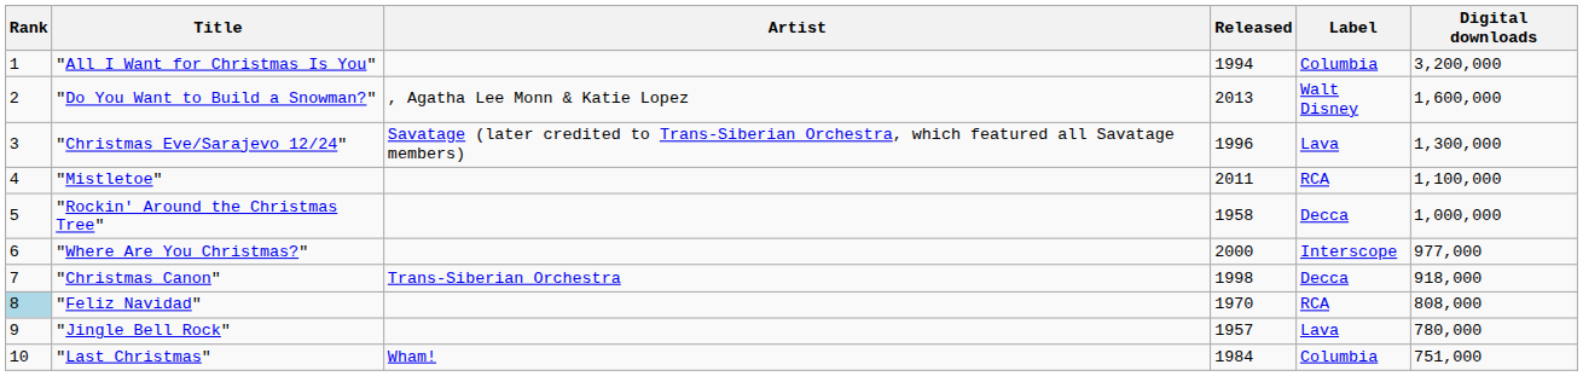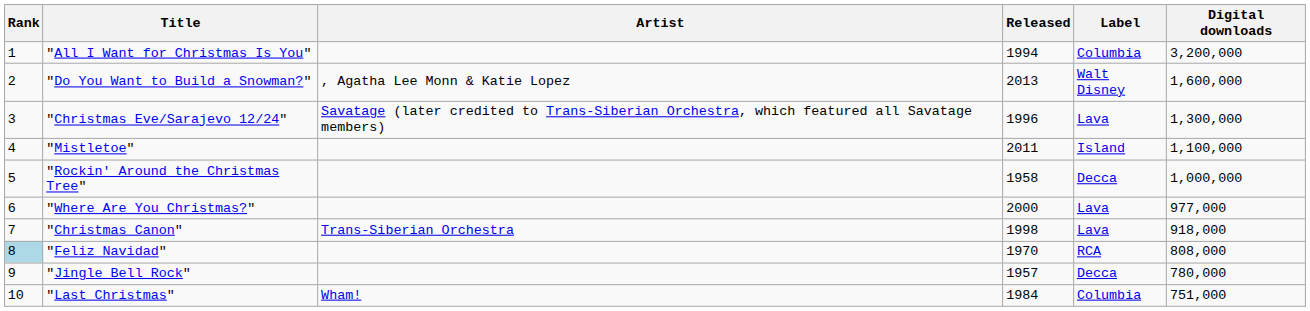"Mistletoe" | Label: RCA -> Island
"Where Are You Christmas?" | Label: Interscope -> Lava
"Christmas Canon" | Label: Decca -> Lava
"Jingle Bell Rock" | Label: Lava -> Decca
